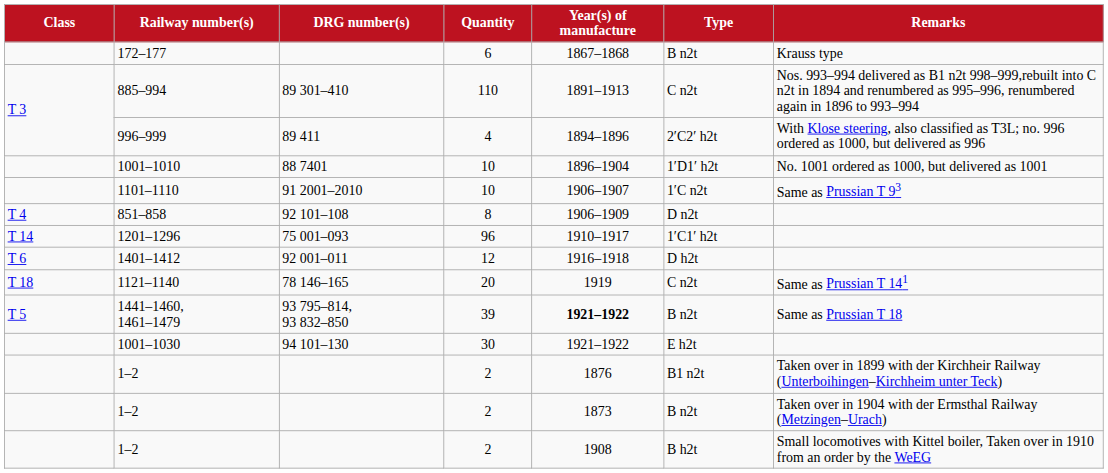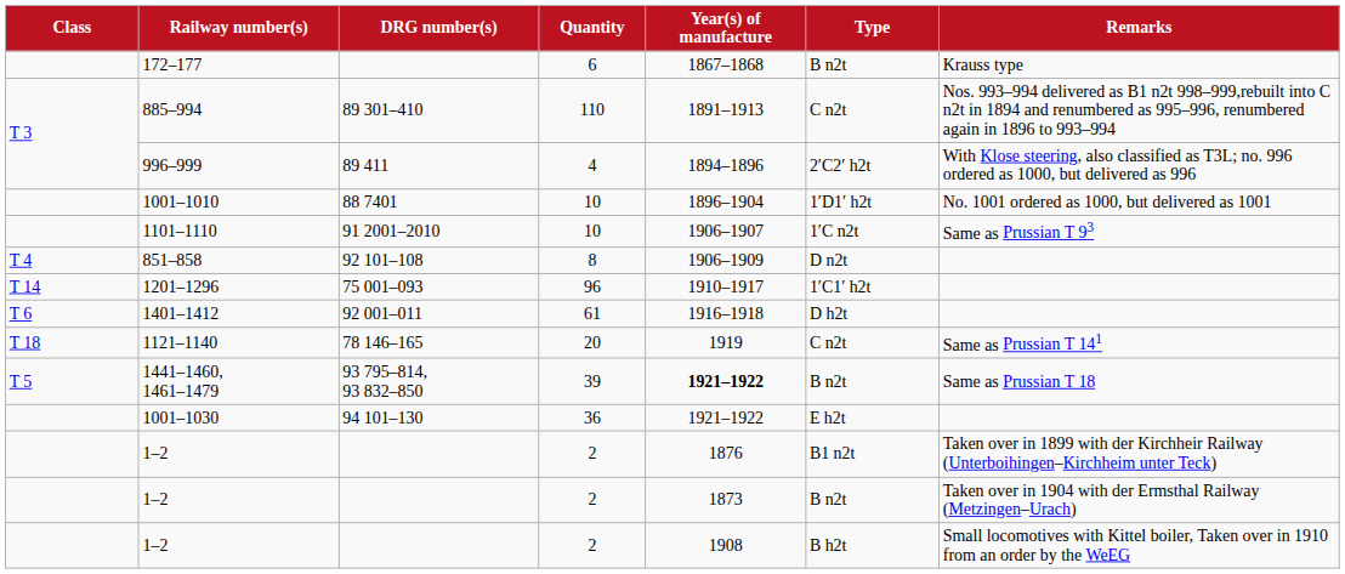1401–1412 | Quantity: 12 -> 61
1001–1030 | Quantity: 30 -> 36
